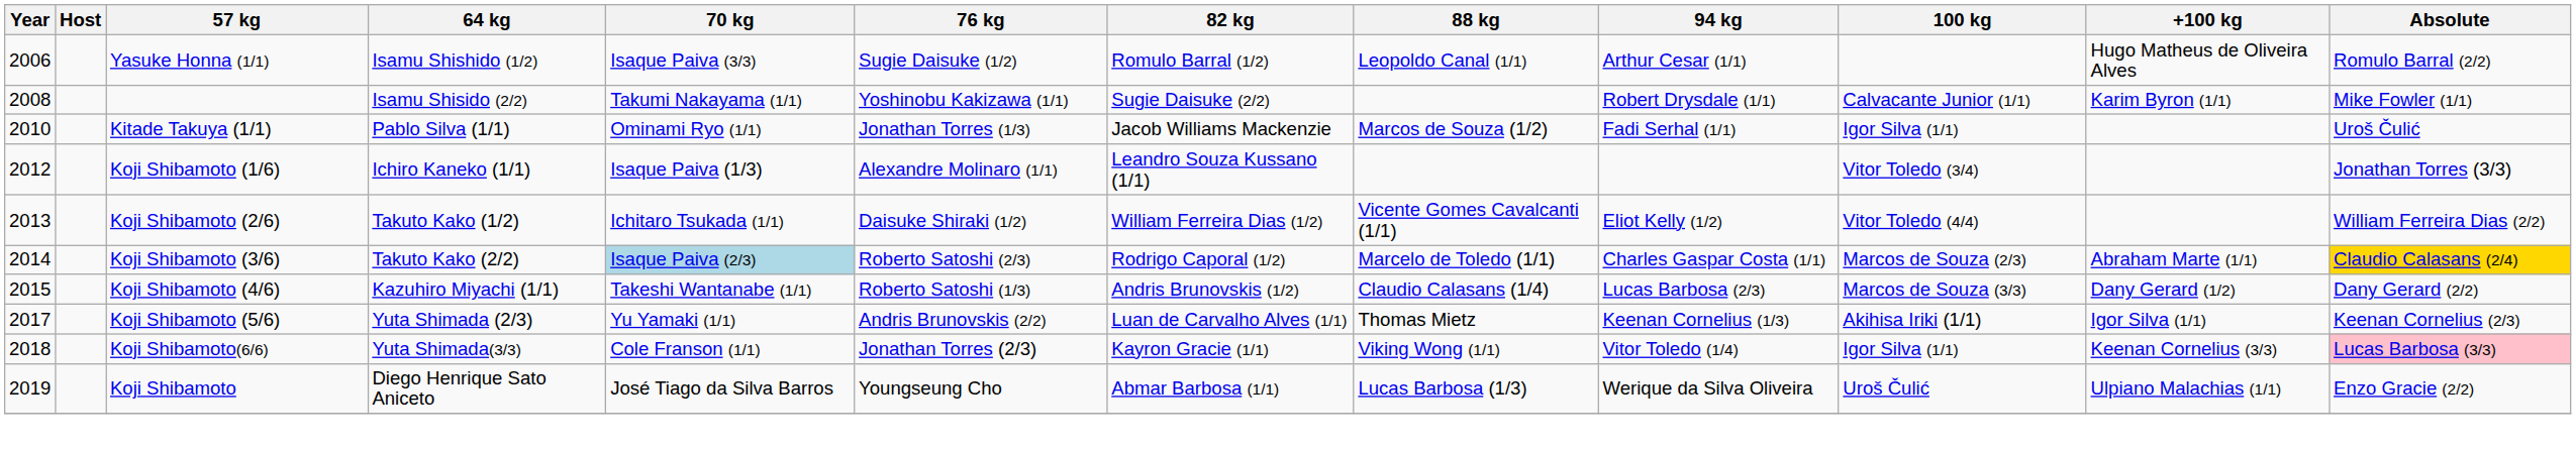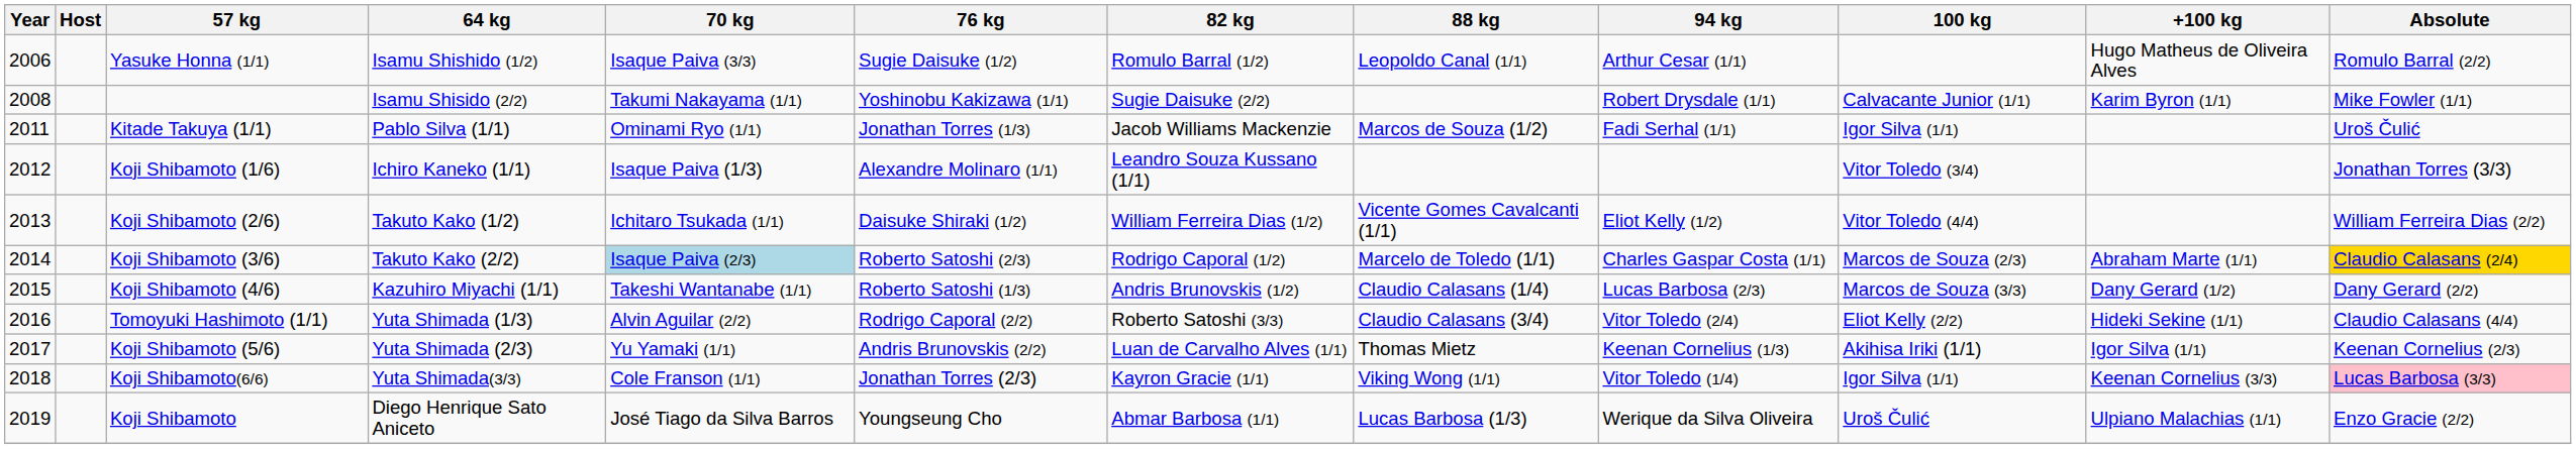Kitade Takuya (1/1) | Year: 2010 -> 2011
+ row: 2016 | Tomoyuki Hashimoto (1/1) | Yuta Shimada (1/3) | Alvin Aguilar (2/2) | Rodrigo Caporal (2/2) | Roberto Satoshi (3/3) | Claudio Calasans (3/4) | Vitor Toledo (2/4) | Eliot Kelly (2/2) | Hideki Sekine (1/1) | Claudio Calasans (4/4)
